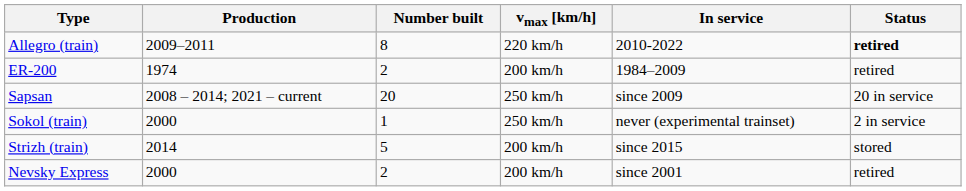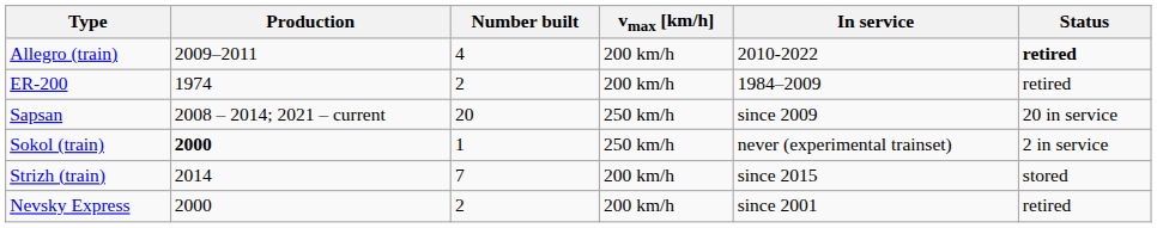Allegro (train) | Number built: 8 -> 4
Allegro (train) | vmax [km/h]: 220 km/h -> 200 km/h
Sokol (train) | Production: normal -> bold
Strizh (train) | Number built: 5 -> 7
